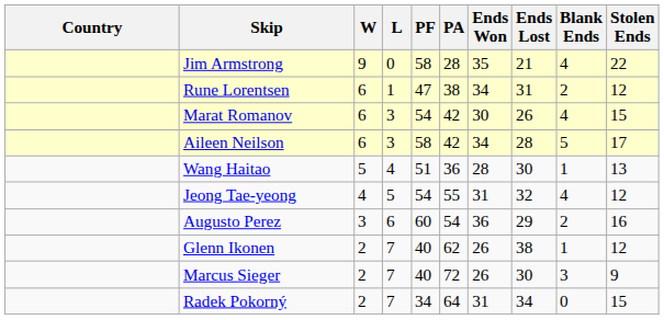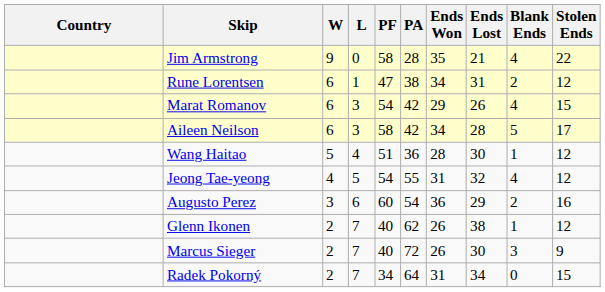Marat Romanov | Ends Won: 30 -> 29
Wang Haitao | Stolen Ends: 13 -> 12
